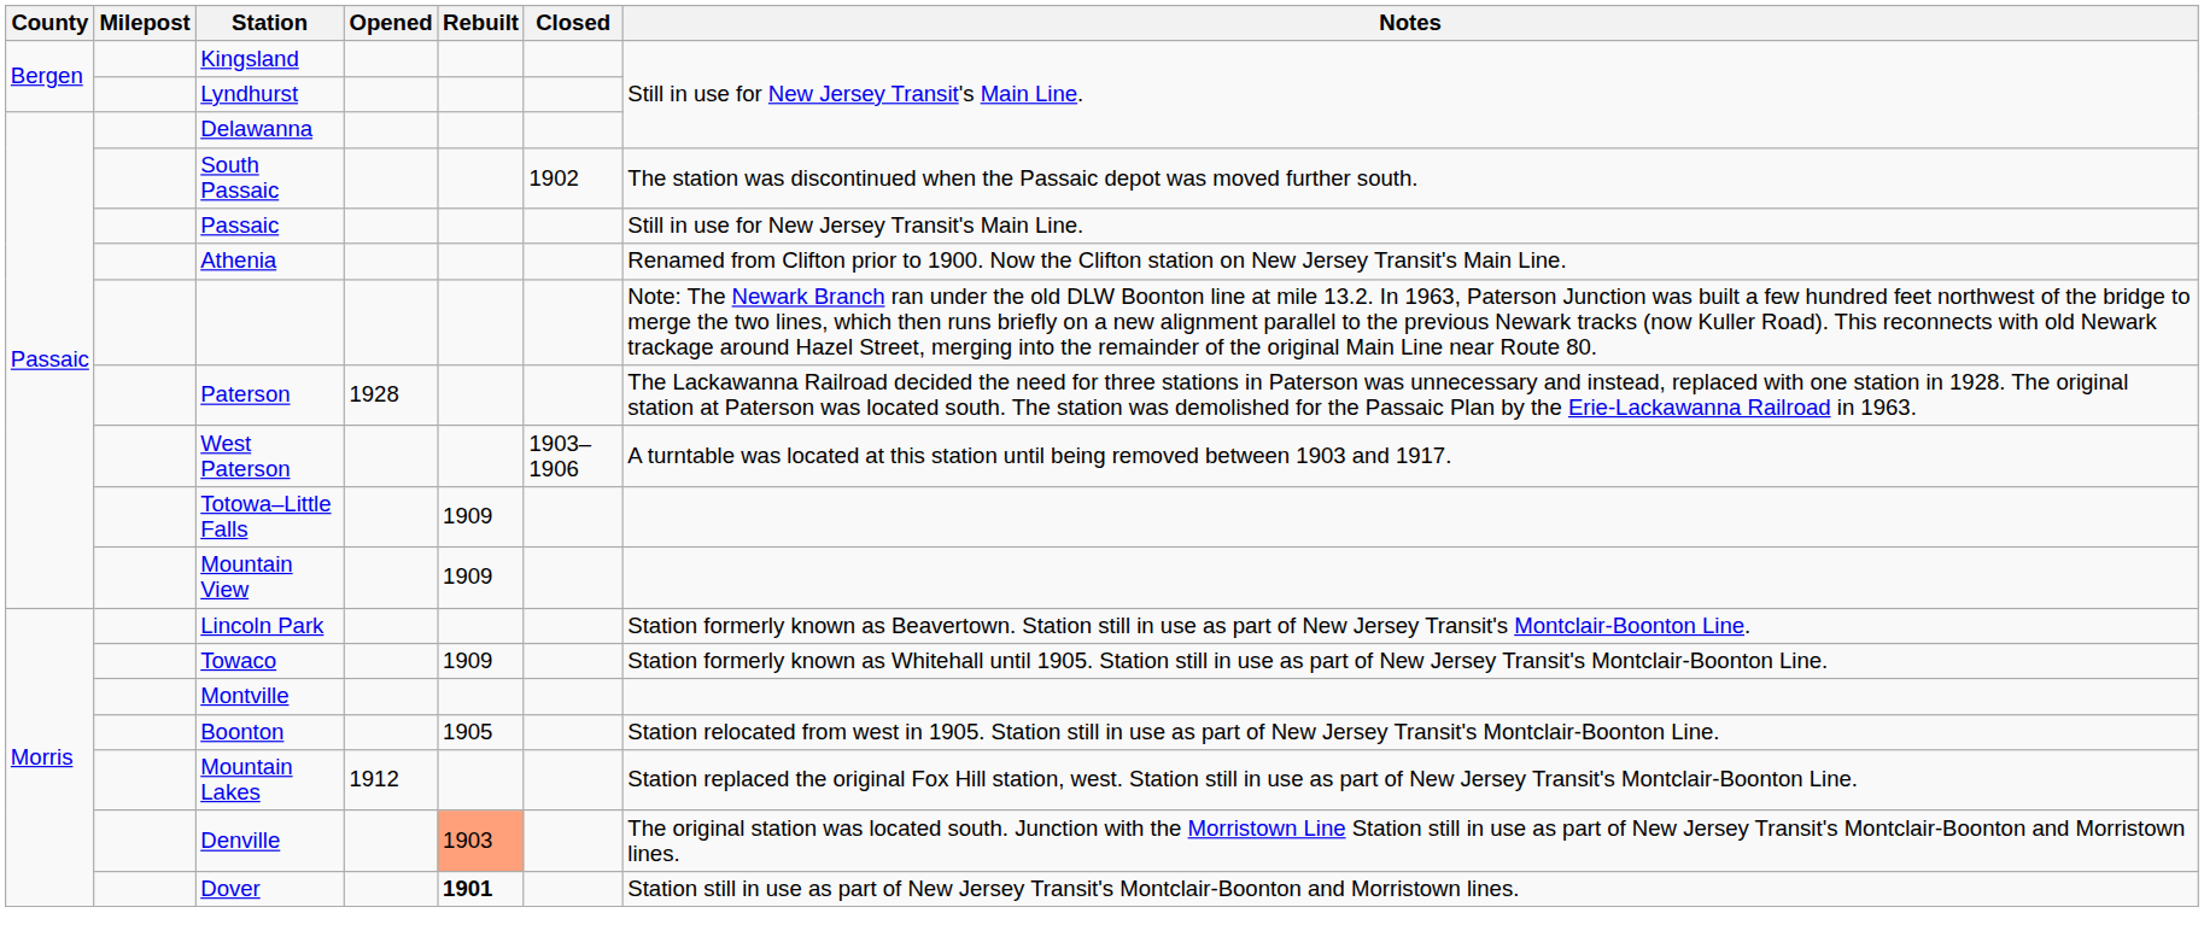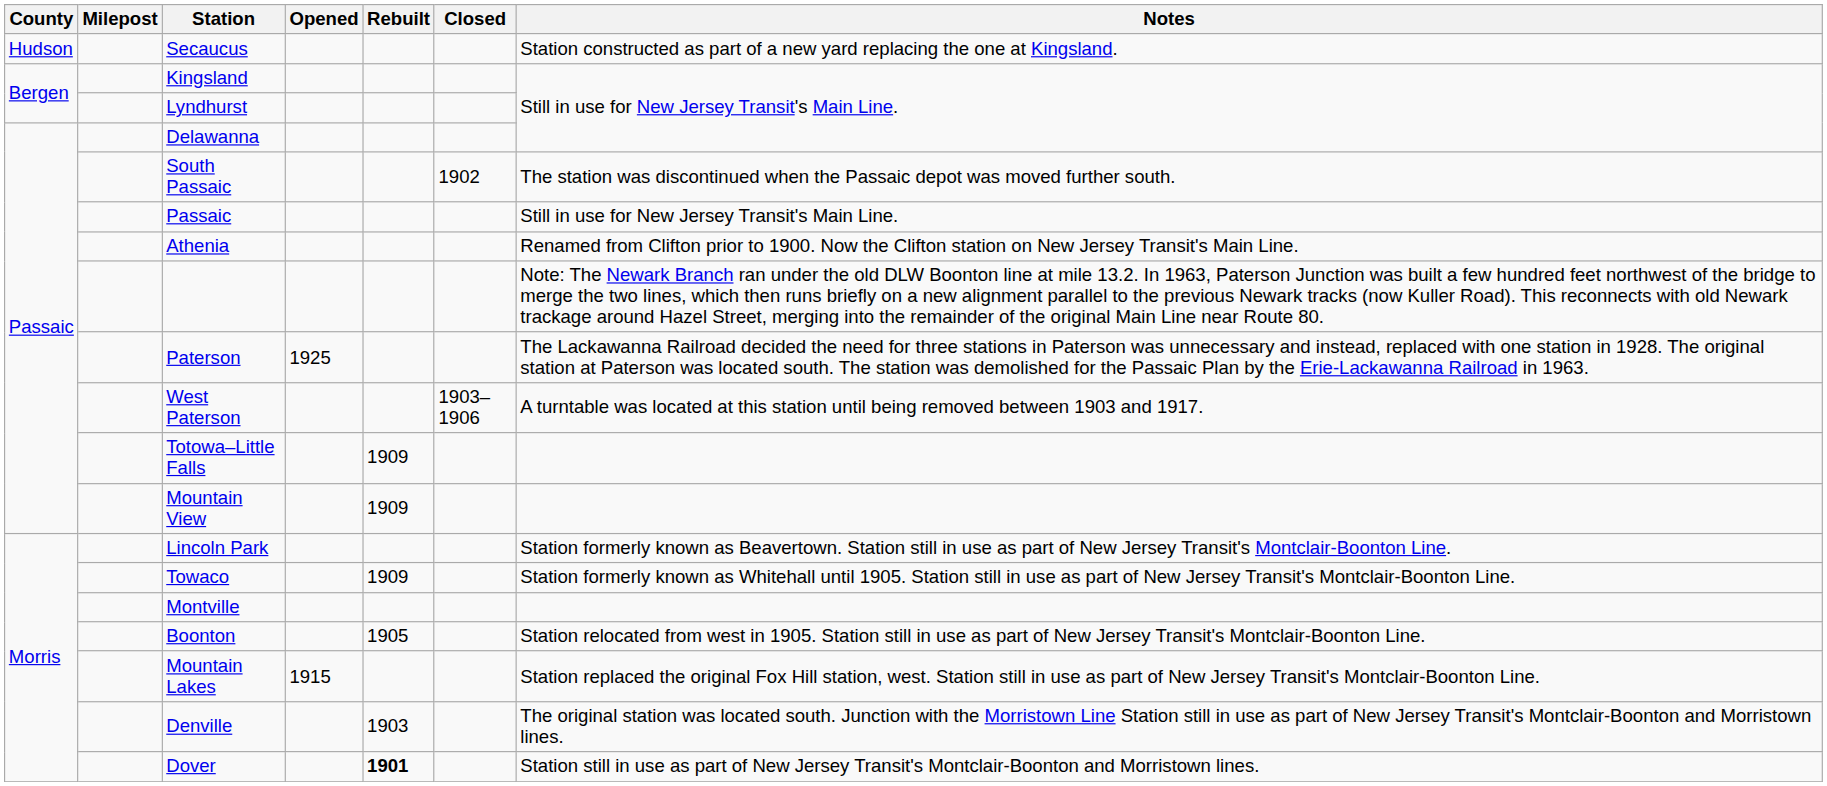+ row: Hudson | Secaucus | Station constructed as part of a new yard replacing the one at Kingsland.
Paterson | Opened: 1928 -> 1925
Mountain Lakes | Opened: 1912 -> 1915
Denville | Rebuilt: lightsalmon background -> no background
